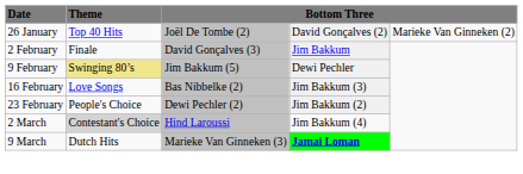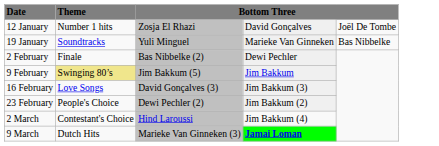+ row: 12 January | Number 1 hits | Zosja El Rhazi | David Gonçalves | Joël De Tombe
+ row: 19 January | Soundtracks | Yuli Minguel | Marieke Van Ginneken | Bas Nibbelke
- row: 26 January | Top 40 Hits | Joël De Tombe (2) | David Gonçalves (2) | Marieke Van Ginneken (2)
2 February | column 3: David Gonçalves (3) -> Bas Nibbelke (2)
2 February | column 4: Jim Bakkum -> Dewi Pechler
9 February | column 4: Dewi Pechler -> Jim Bakkum
16 February | column 3: Bas Nibbelke (2) -> David Gonçalves (3)
2 March | Theme: lightgrey background -> no background
